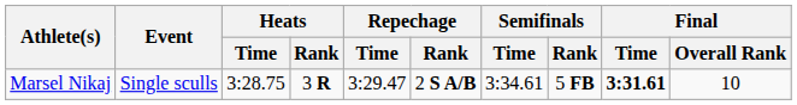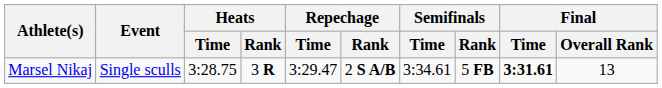Marsel Nikaj | Final / Overall Rank: 10 -> 13
